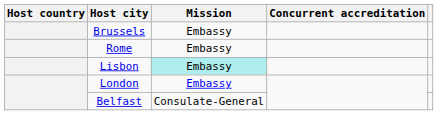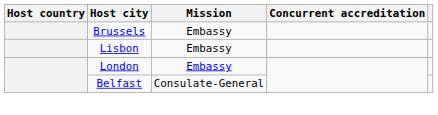- row: Rome | Embassy
Lisbon | Mission: paleturquoise background -> no background
